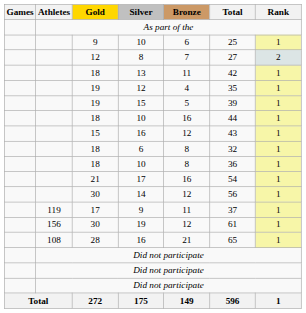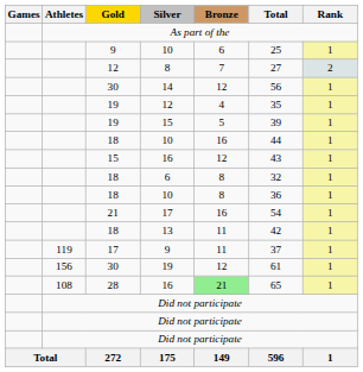rows swapped: 13 <-> 14
28 / 16 | Bronze: no background -> lightgreen background
